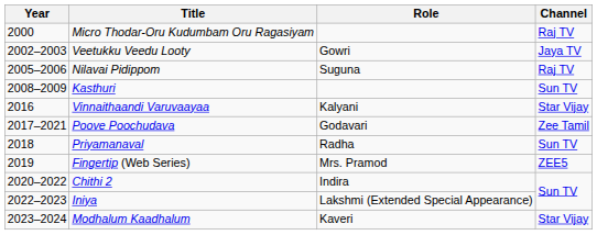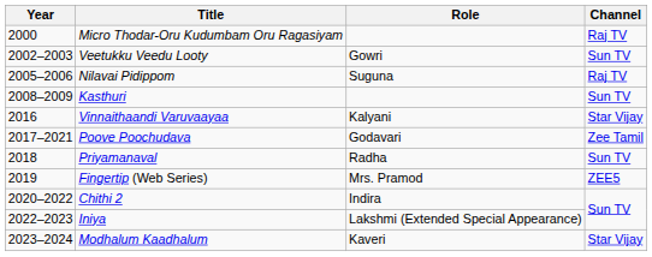Veetukku Veedu Looty | Channel: Jaya TV -> Sun TV
